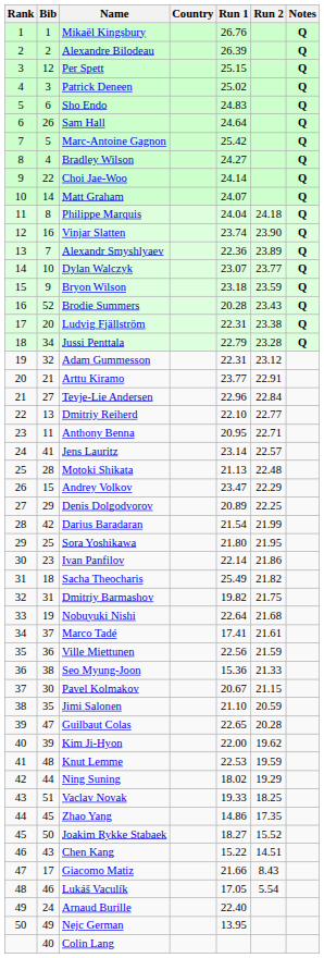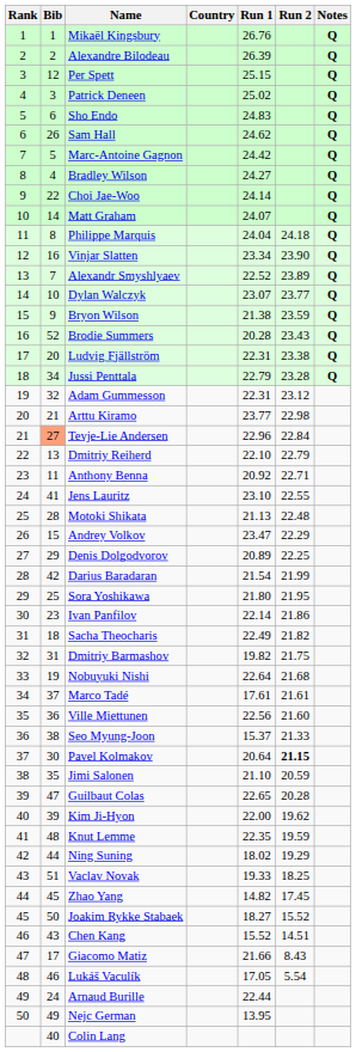Sam Hall | Run 1: 24.64 -> 24.62
Marc-Antoine Gagnon | Run 1: 25.42 -> 24.42
Vinjar Slatten | Run 1: 23.74 -> 23.34
Alexandr Smyshlyaev | Run 1: 22.36 -> 22.52
Bryon Wilson | Run 1: 23.18 -> 21.38
Arttu Kiramo | Run 2: 22.91 -> 22.98
Tevje-Lie Andersen | Bib: no background -> lightsalmon background
Dmitriy Reiherd | Run 2: 22.77 -> 22.79
Anthony Benna | Run 1: 20.95 -> 20.92
Jens Lauritz | Run 1: 23.14 -> 23.10
Jens Lauritz | Run 2: 22.57 -> 22.55
Sacha Theocharis | Run 1: 25.49 -> 22.49
Marco Tadé | Run 1: 17.41 -> 17.61
Ville Miettunen | Run 2: 21.59 -> 21.60
Seo Myung-Joon | Run 1: 15.36 -> 15.37
Pavel Kolmakov | Run 1: 20.67 -> 20.64
Pavel Kolmakov | Run 2: normal -> bold
Knut Lemme | Run 1: 22.53 -> 22.35
Zhao Yang | Run 1: 14.86 -> 14.82
Zhao Yang | Run 2: 17.35 -> 17.45
Chen Kang | Run 1: 15.22 -> 15.52
Arnaud Burille | Run 1: 22.40 -> 22.44
